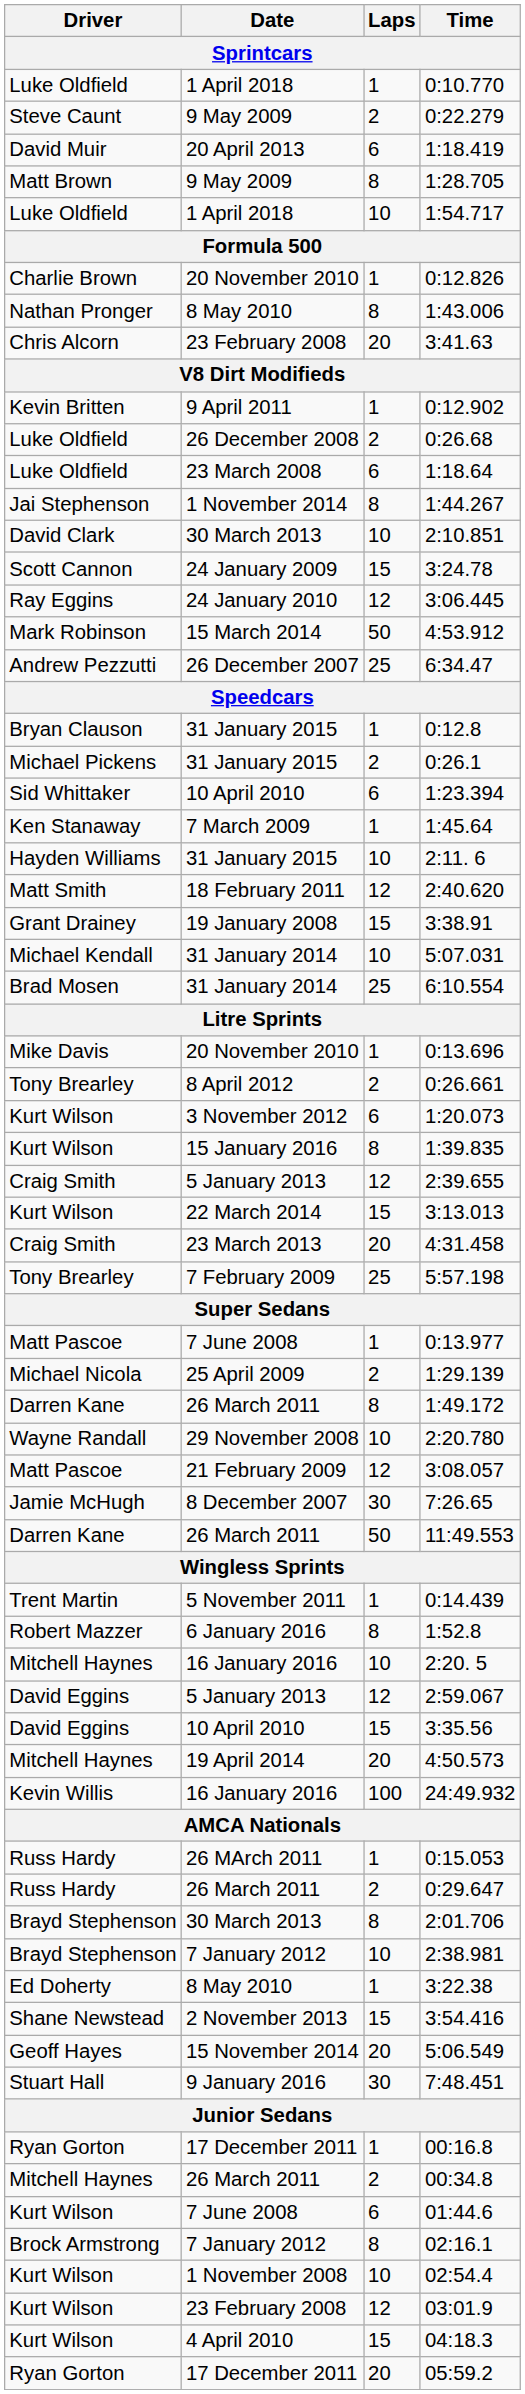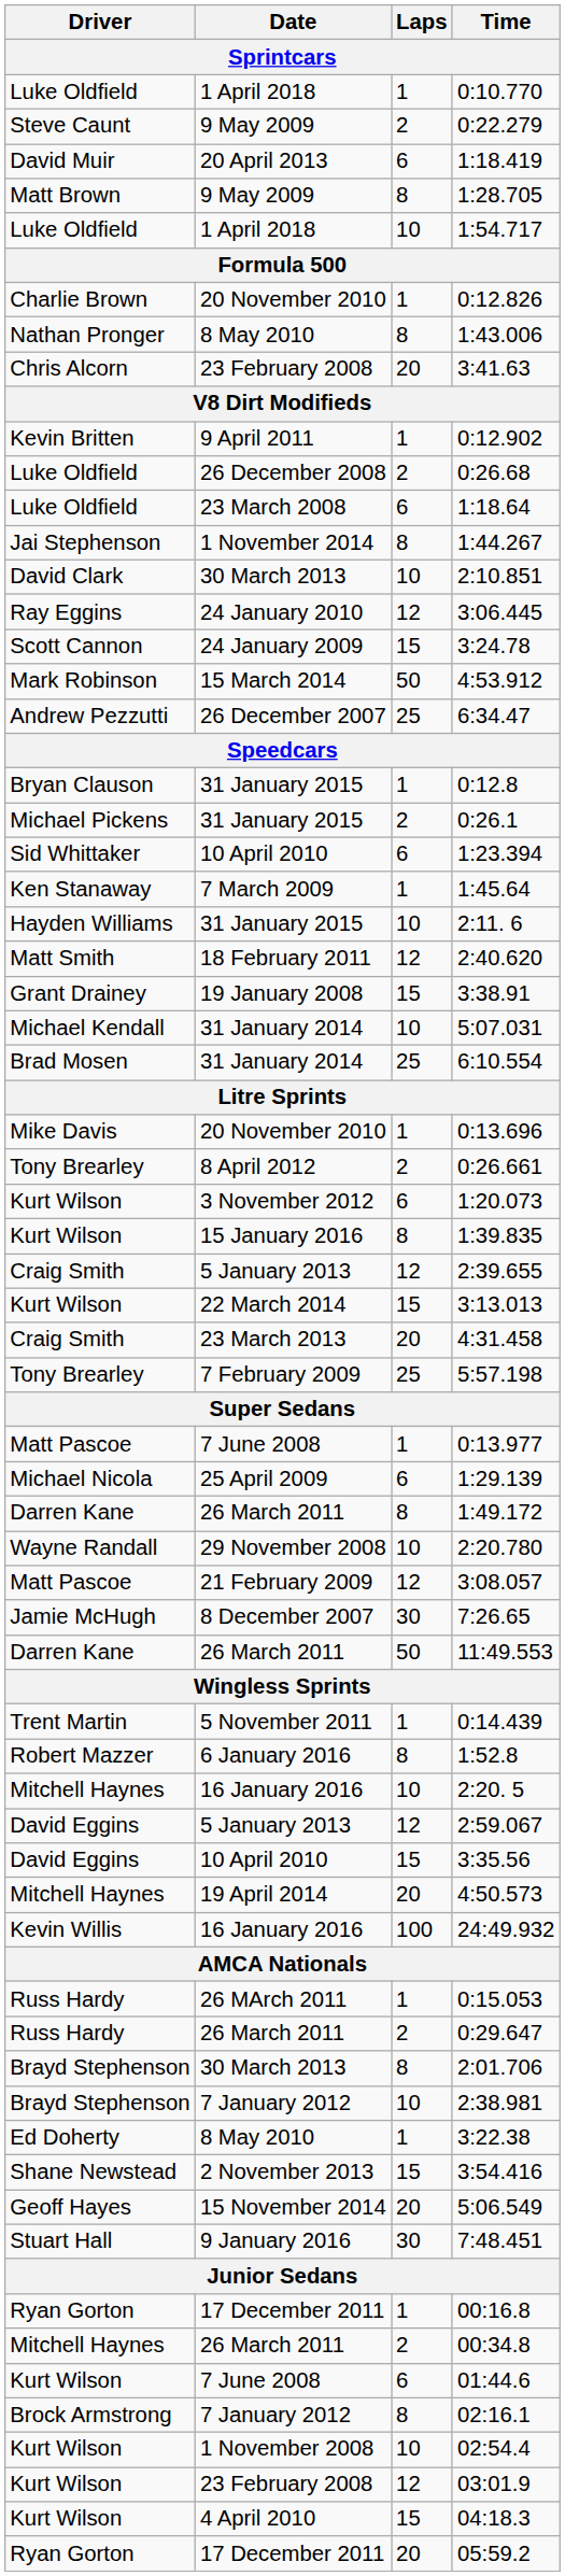rows swapped: 3:06.445 <-> 3:24.78
1:29.139 | Laps: 2 -> 6
